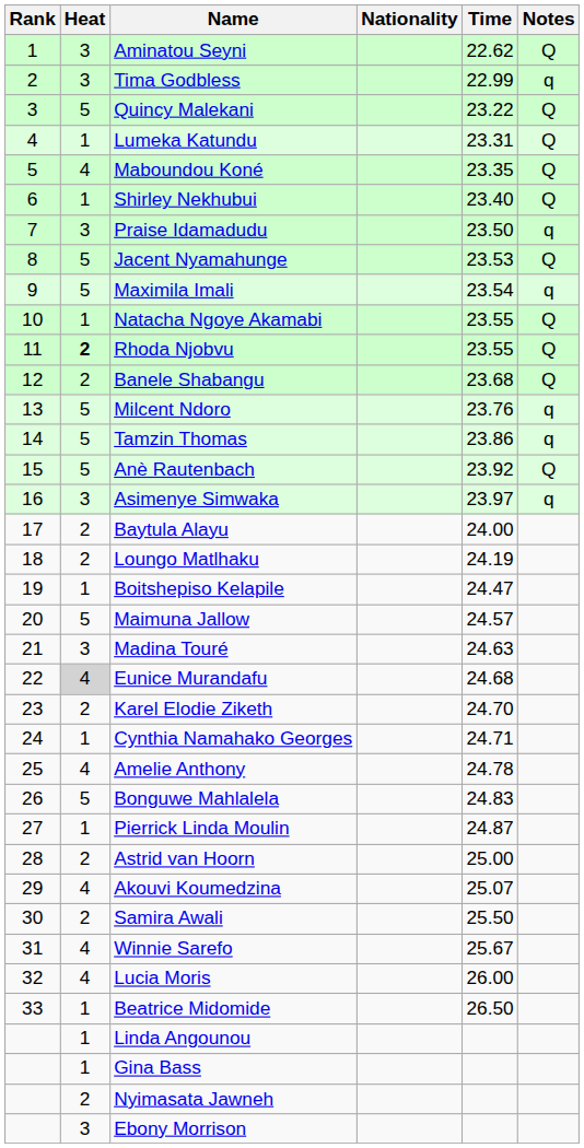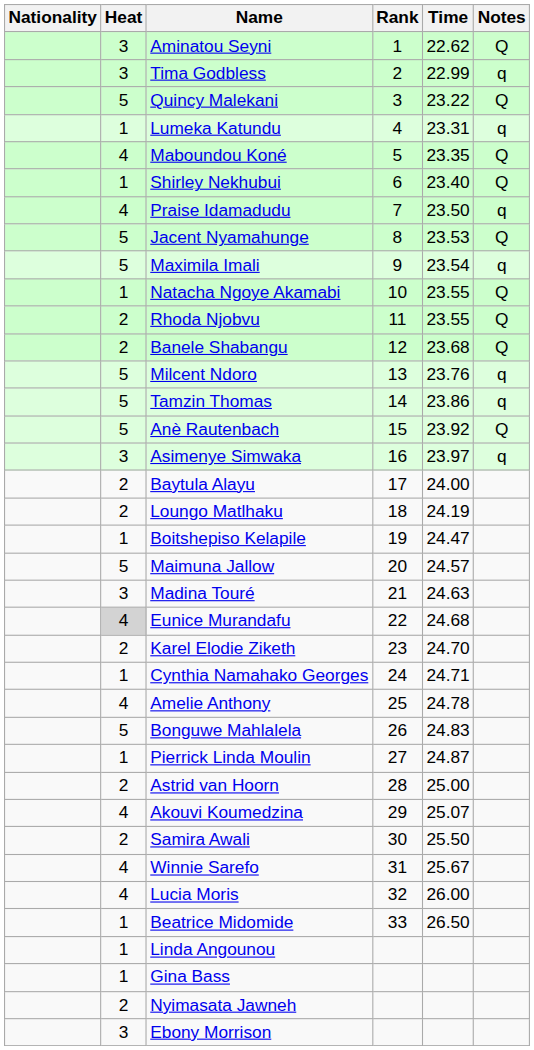columns swapped: Rank <-> Nationality
Lumeka Katundu | Notes: Q -> q
Praise Idamadudu | Heat: 3 -> 4
Rhoda Njobvu | Heat: bold -> normal
